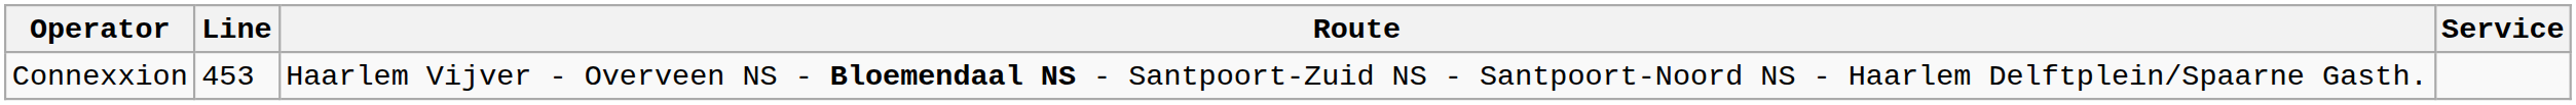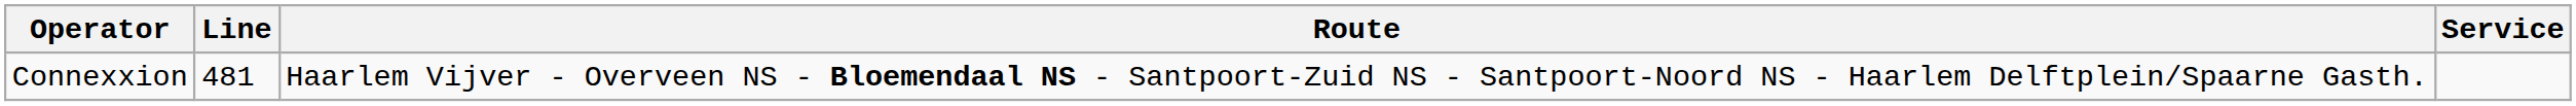Connexxion | Line: 453 -> 481
